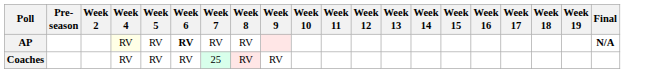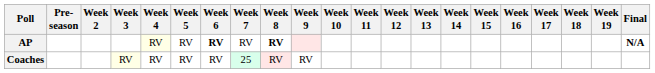+ column: Week 3 | RV
AP | Week 8: normal -> bold
